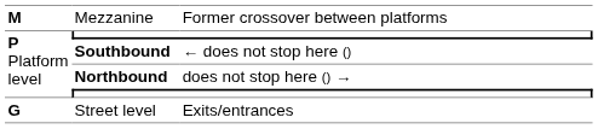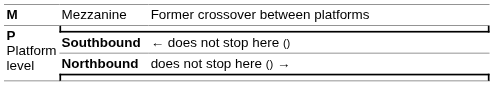- row: G | Street level | Exits/entrances
